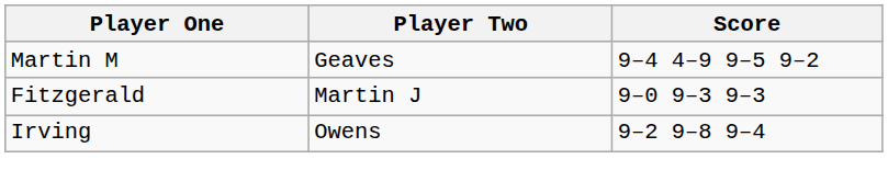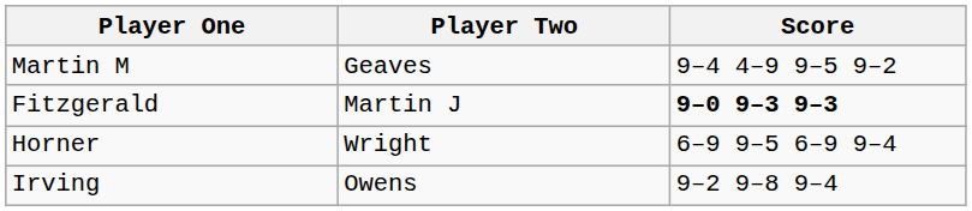Fitzgerald | Score: normal -> bold
+ row: Horner | Wright | 6–9 9–5 6–9 9–4
